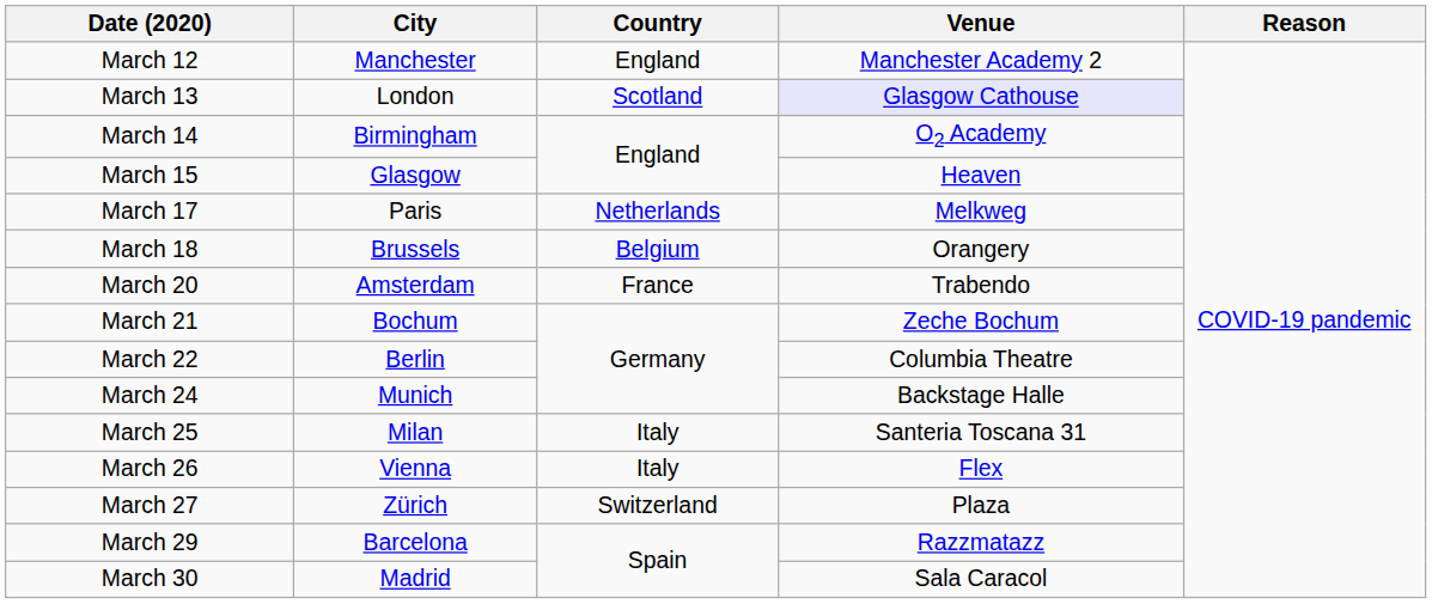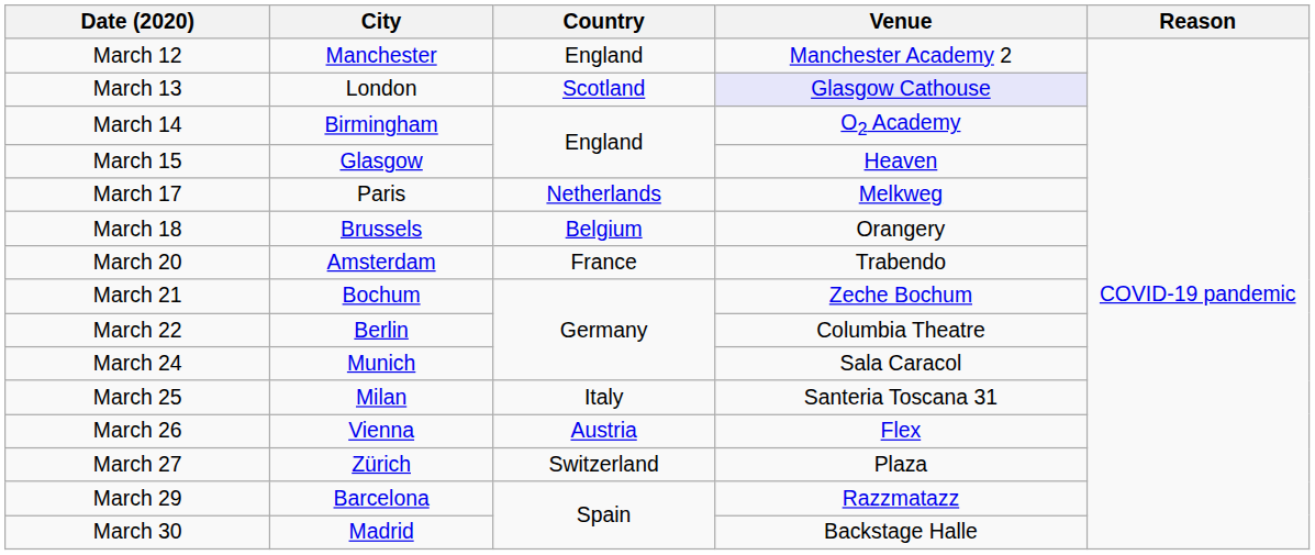March 24 | Venue: Backstage Halle -> Sala Caracol
March 26 | Country: Italy -> Austria
March 30 | Venue: Sala Caracol -> Backstage Halle
